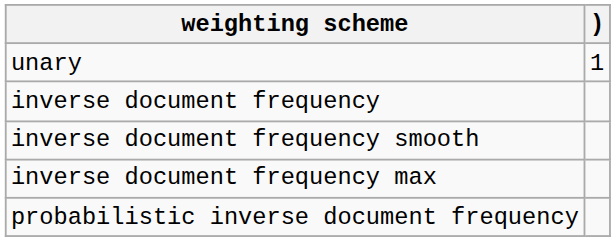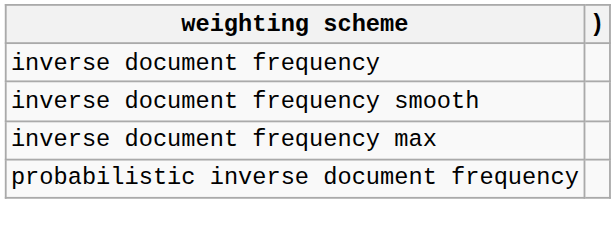- row: unary | 1
